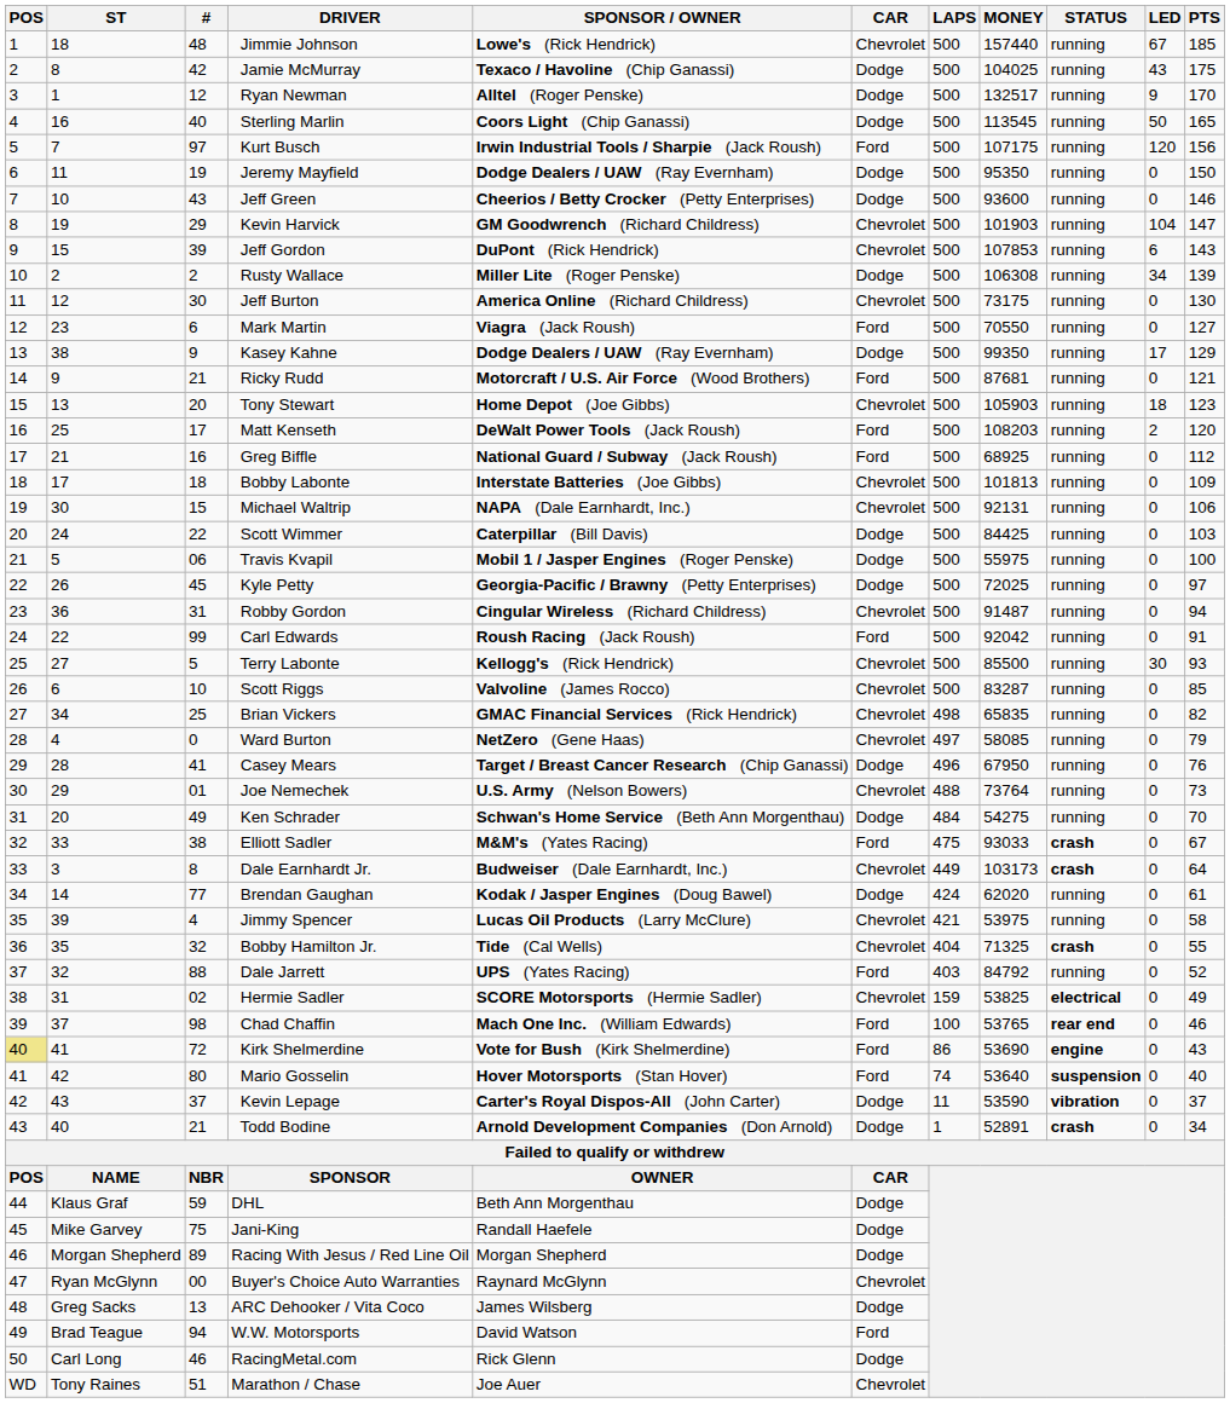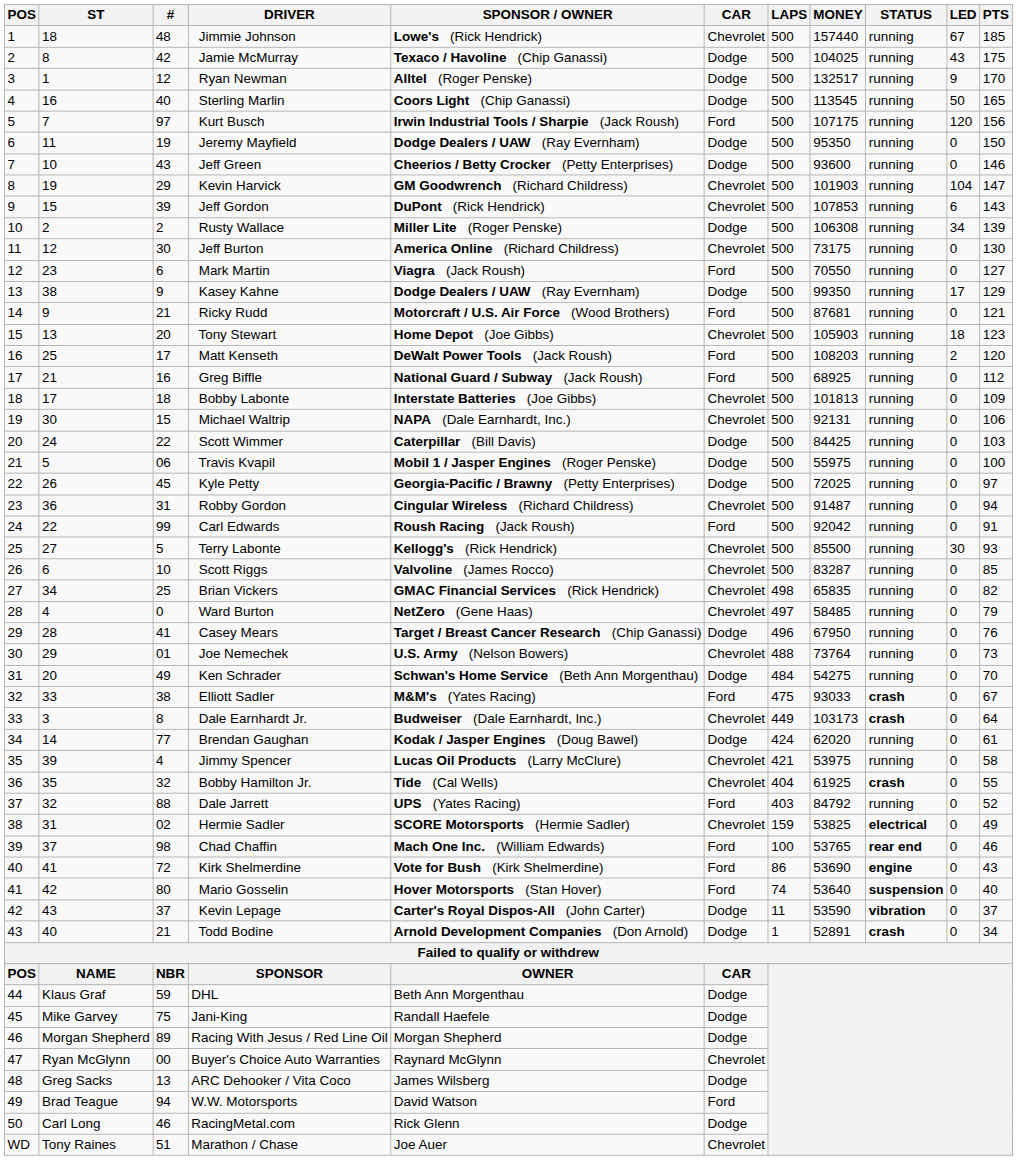Ward Burton | MONEY: 58085 -> 58485
Bobby Hamilton Jr. | MONEY: 71325 -> 61925
Kirk Shelmerdine | POS: khaki background -> no background
